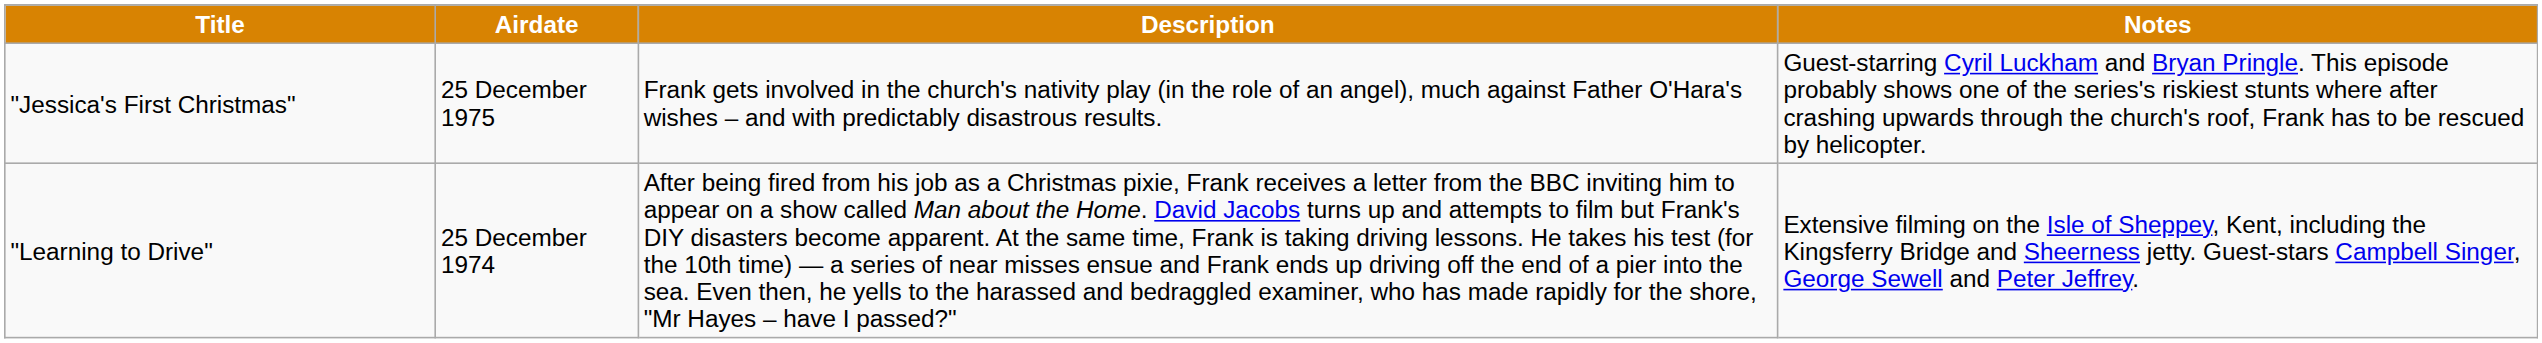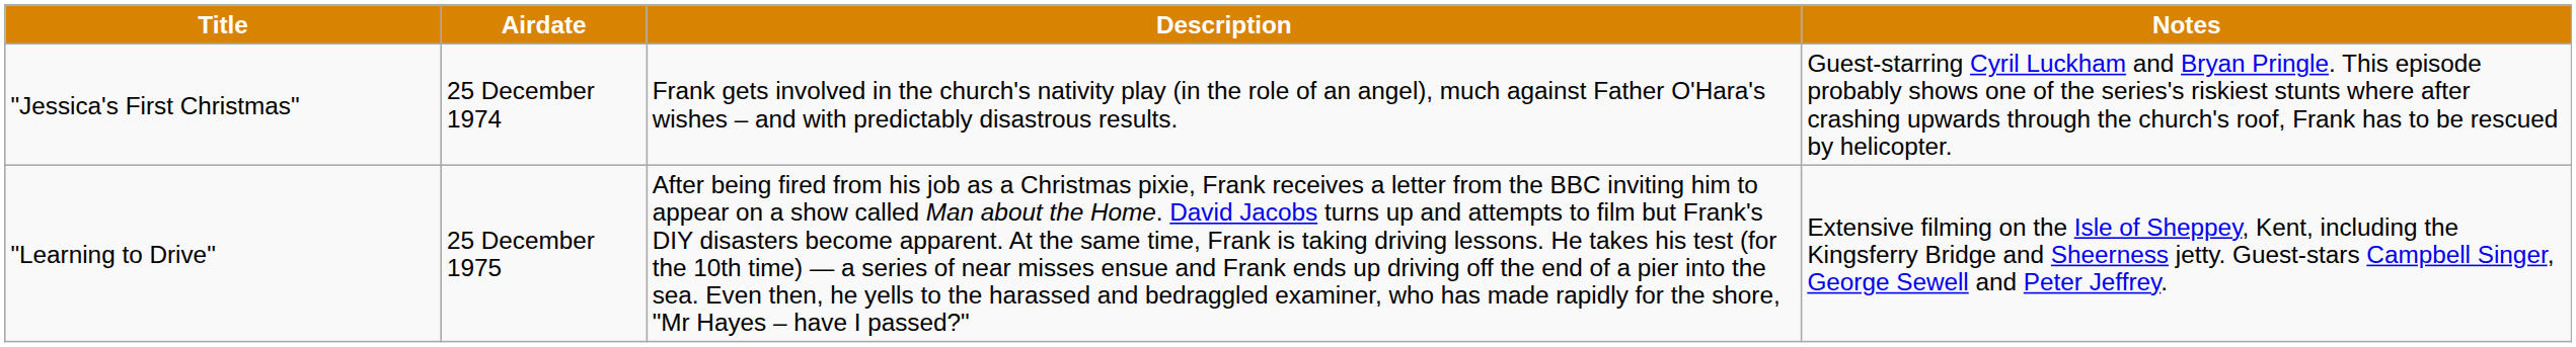"Jessica's First Christmas" | Airdate: 25 December 1975 -> 25 December 1974
"Learning to Drive" | Airdate: 25 December 1974 -> 25 December 1975
